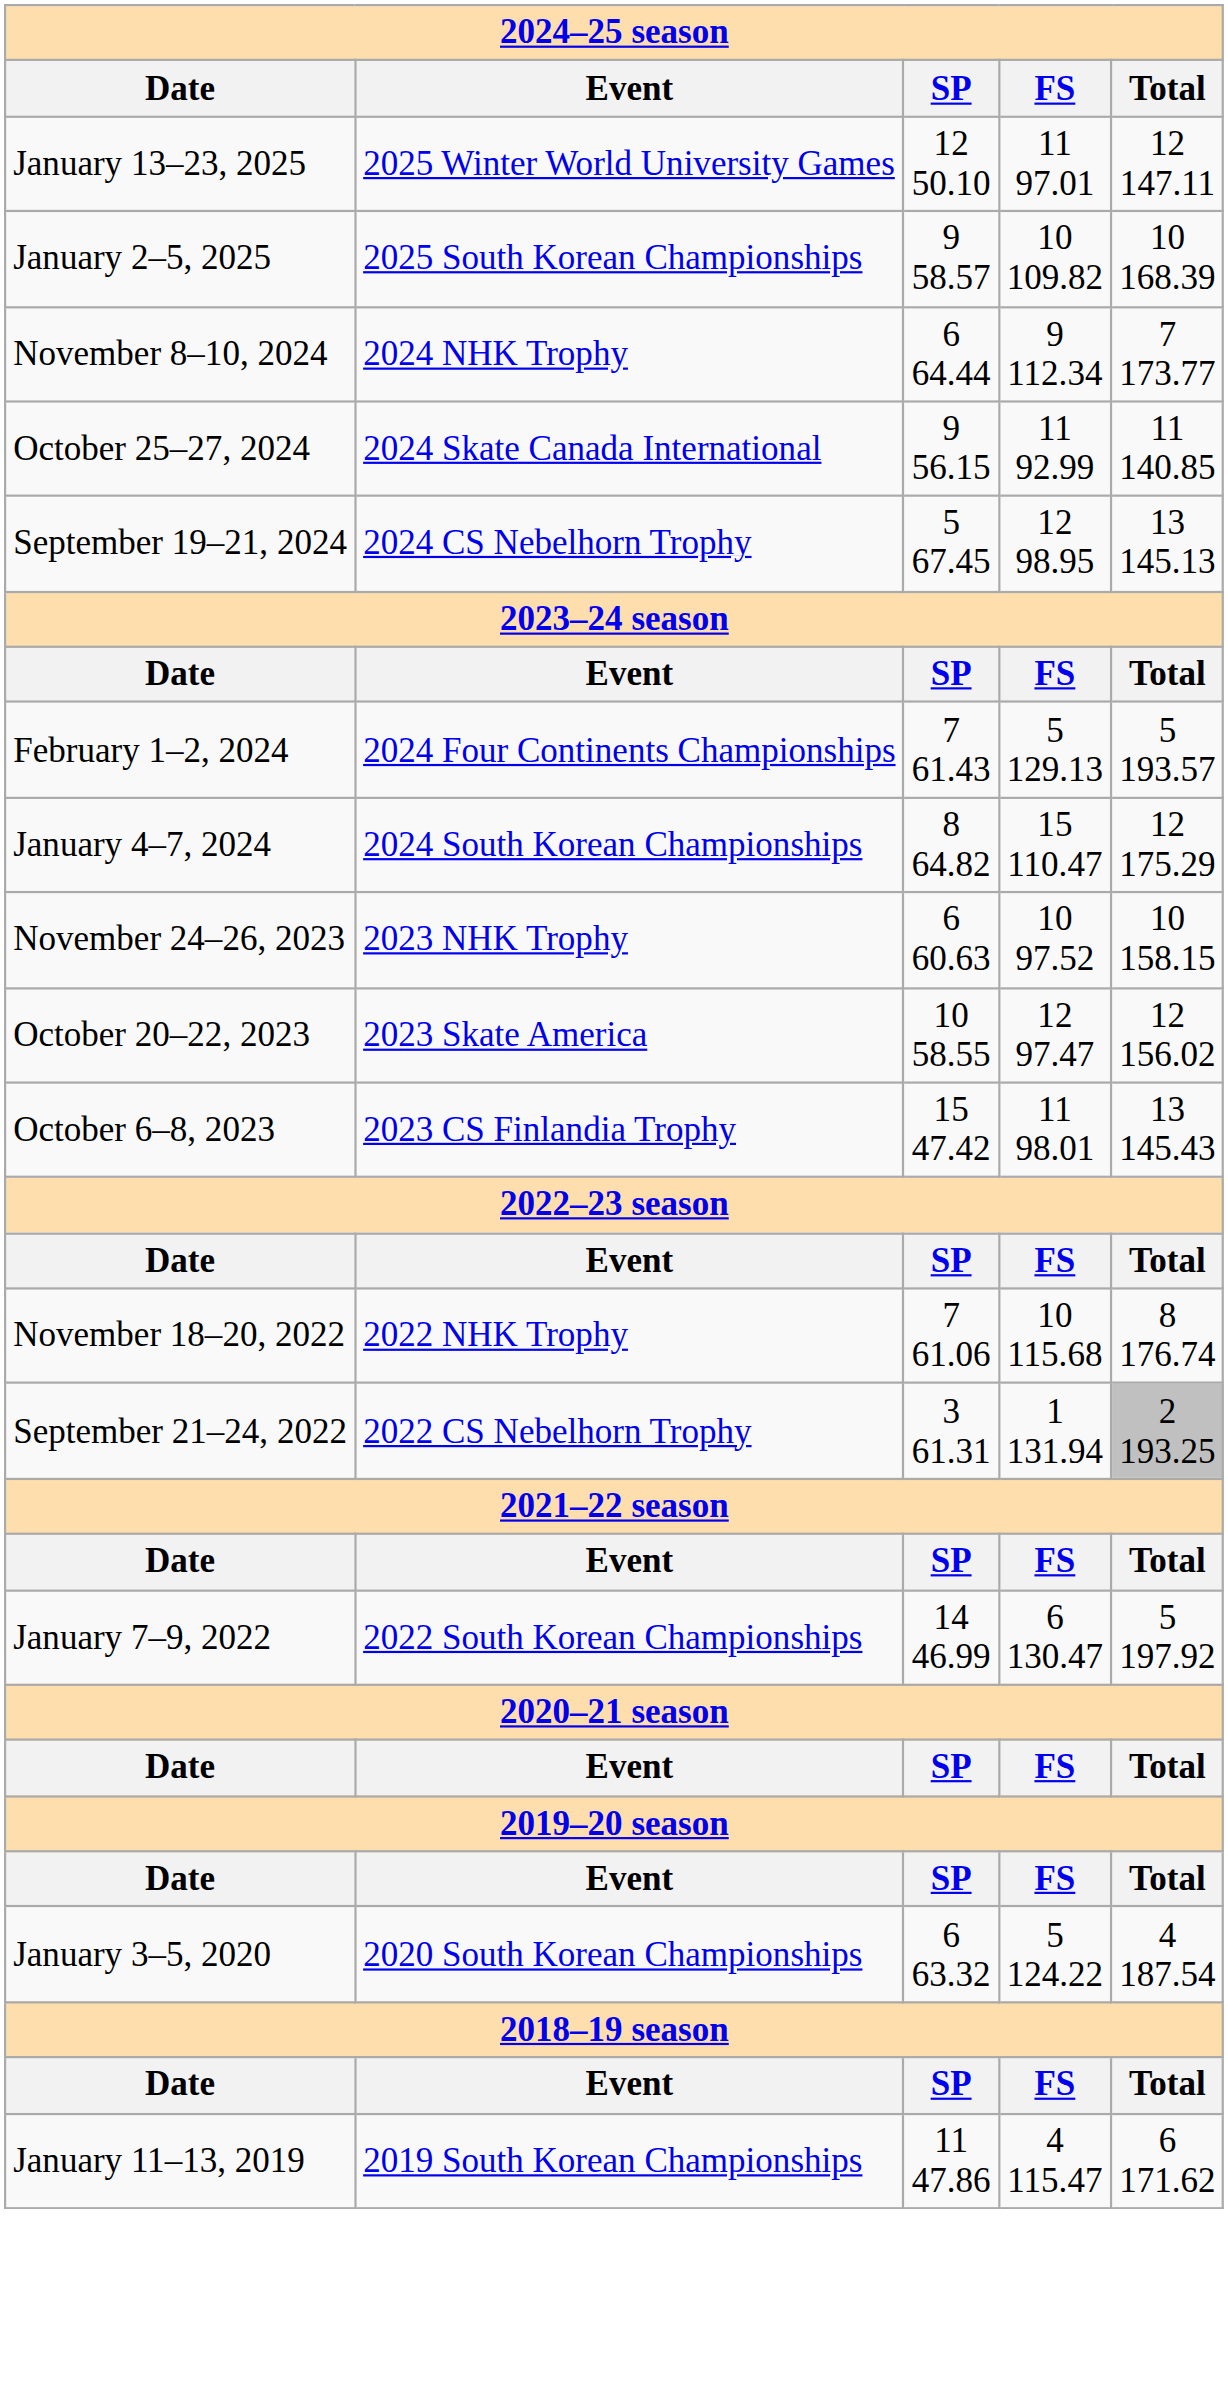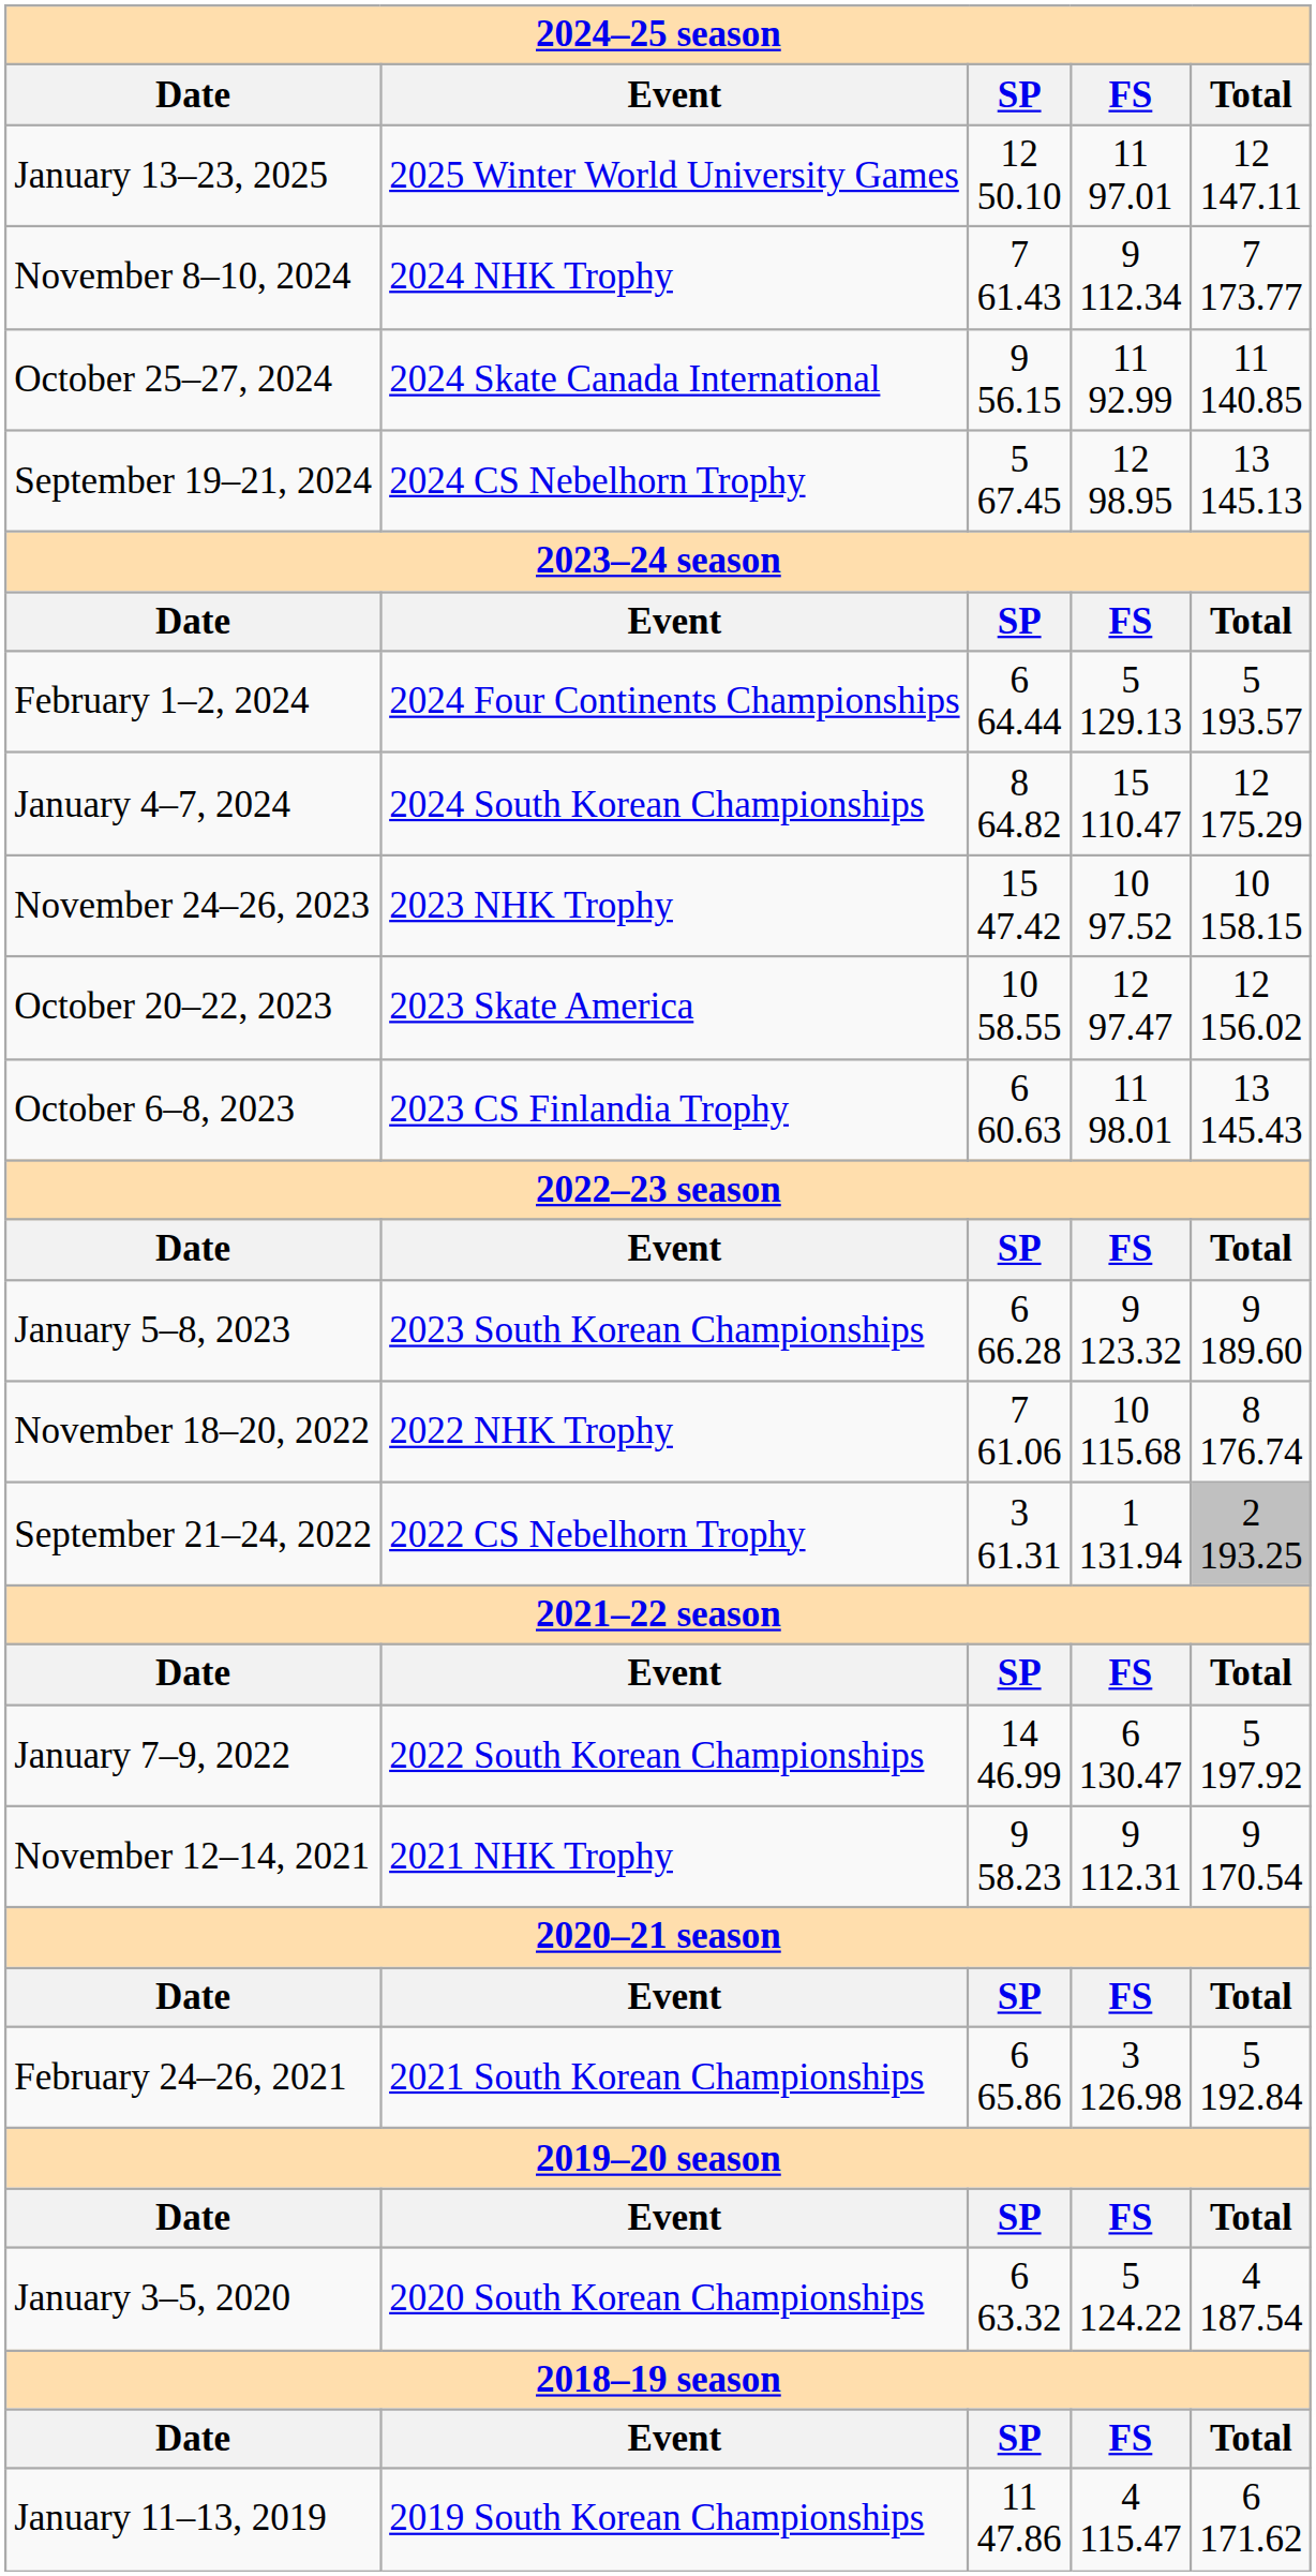- row: January 2–5, 2025 | 2025 South Korean Championships | 9 58.57 | 10 109.82 | 10 168.39
November 8–10, 2024 | SP: 6 64.44 -> 7 61.43
February 1–2, 2024 | SP: 7 61.43 -> 6 64.44
November 24–26, 2023 | SP: 6 60.63 -> 15 47.42
October 6–8, 2023 | SP: 15 47.42 -> 6 60.63
+ row: January 5–8, 2023 | 2023 South Korean Championships | 6 66.28 | 9 123.32 | 9 189.60
+ row: November 12–14, 2021 | 2021 NHK Trophy | 9 58.23 | 9 112.31 | 9 170.54
+ row: February 24–26, 2021 | 2021 South Korean Championships | 6 65.86 | 3 126.98 | 5 192.84
